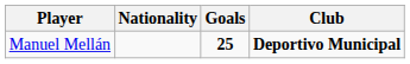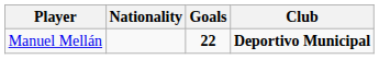Manuel Mellán | Goals: 25 -> 22
